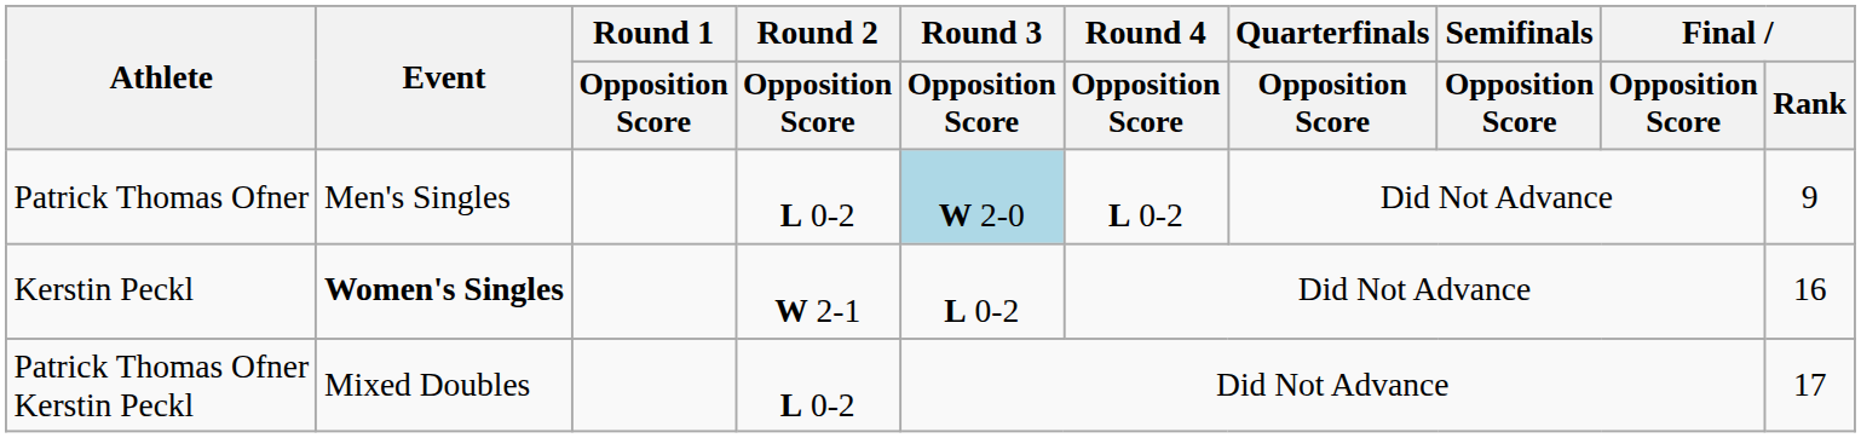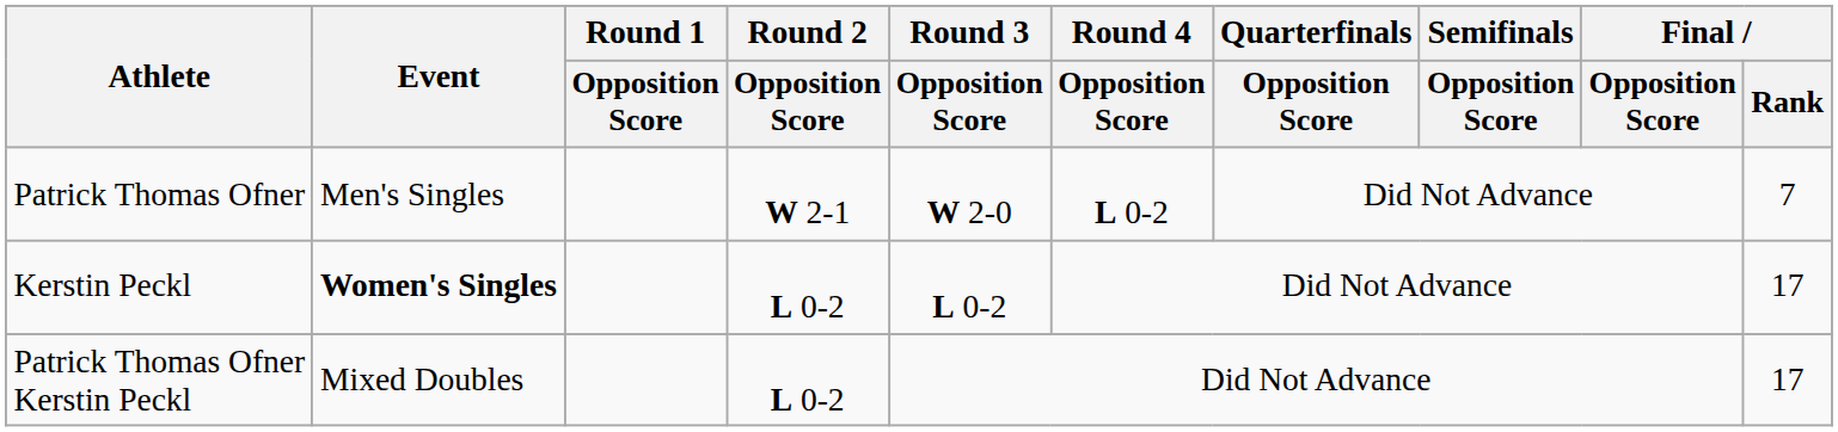Patrick Thomas Ofner | Round 2 / Opposition Score: L 0-2 -> W 2-1
Patrick Thomas Ofner | Round 3 / Opposition Score: lightblue background -> no background
Patrick Thomas Ofner | Final / Rank: 9 -> 7
Kerstin Peckl | Round 2 / Opposition Score: W 2-1 -> L 0-2
Kerstin Peckl | Final / Rank: 16 -> 17
